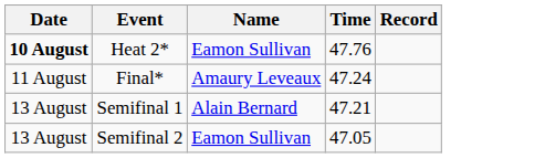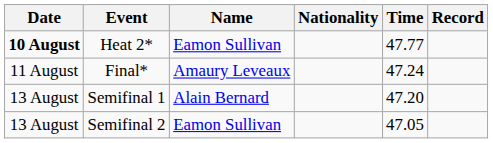+ column: Nationality
Heat 2* | Time: 47.76 -> 47.77
Semifinal 1 | Time: 47.21 -> 47.20
